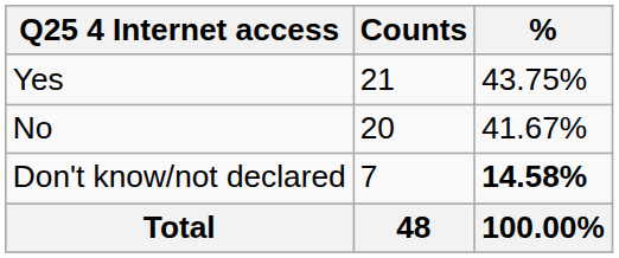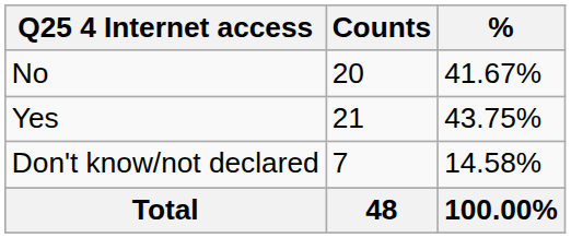rows swapped: No <-> Yes
Don't know/not declared | %: bold -> normal
